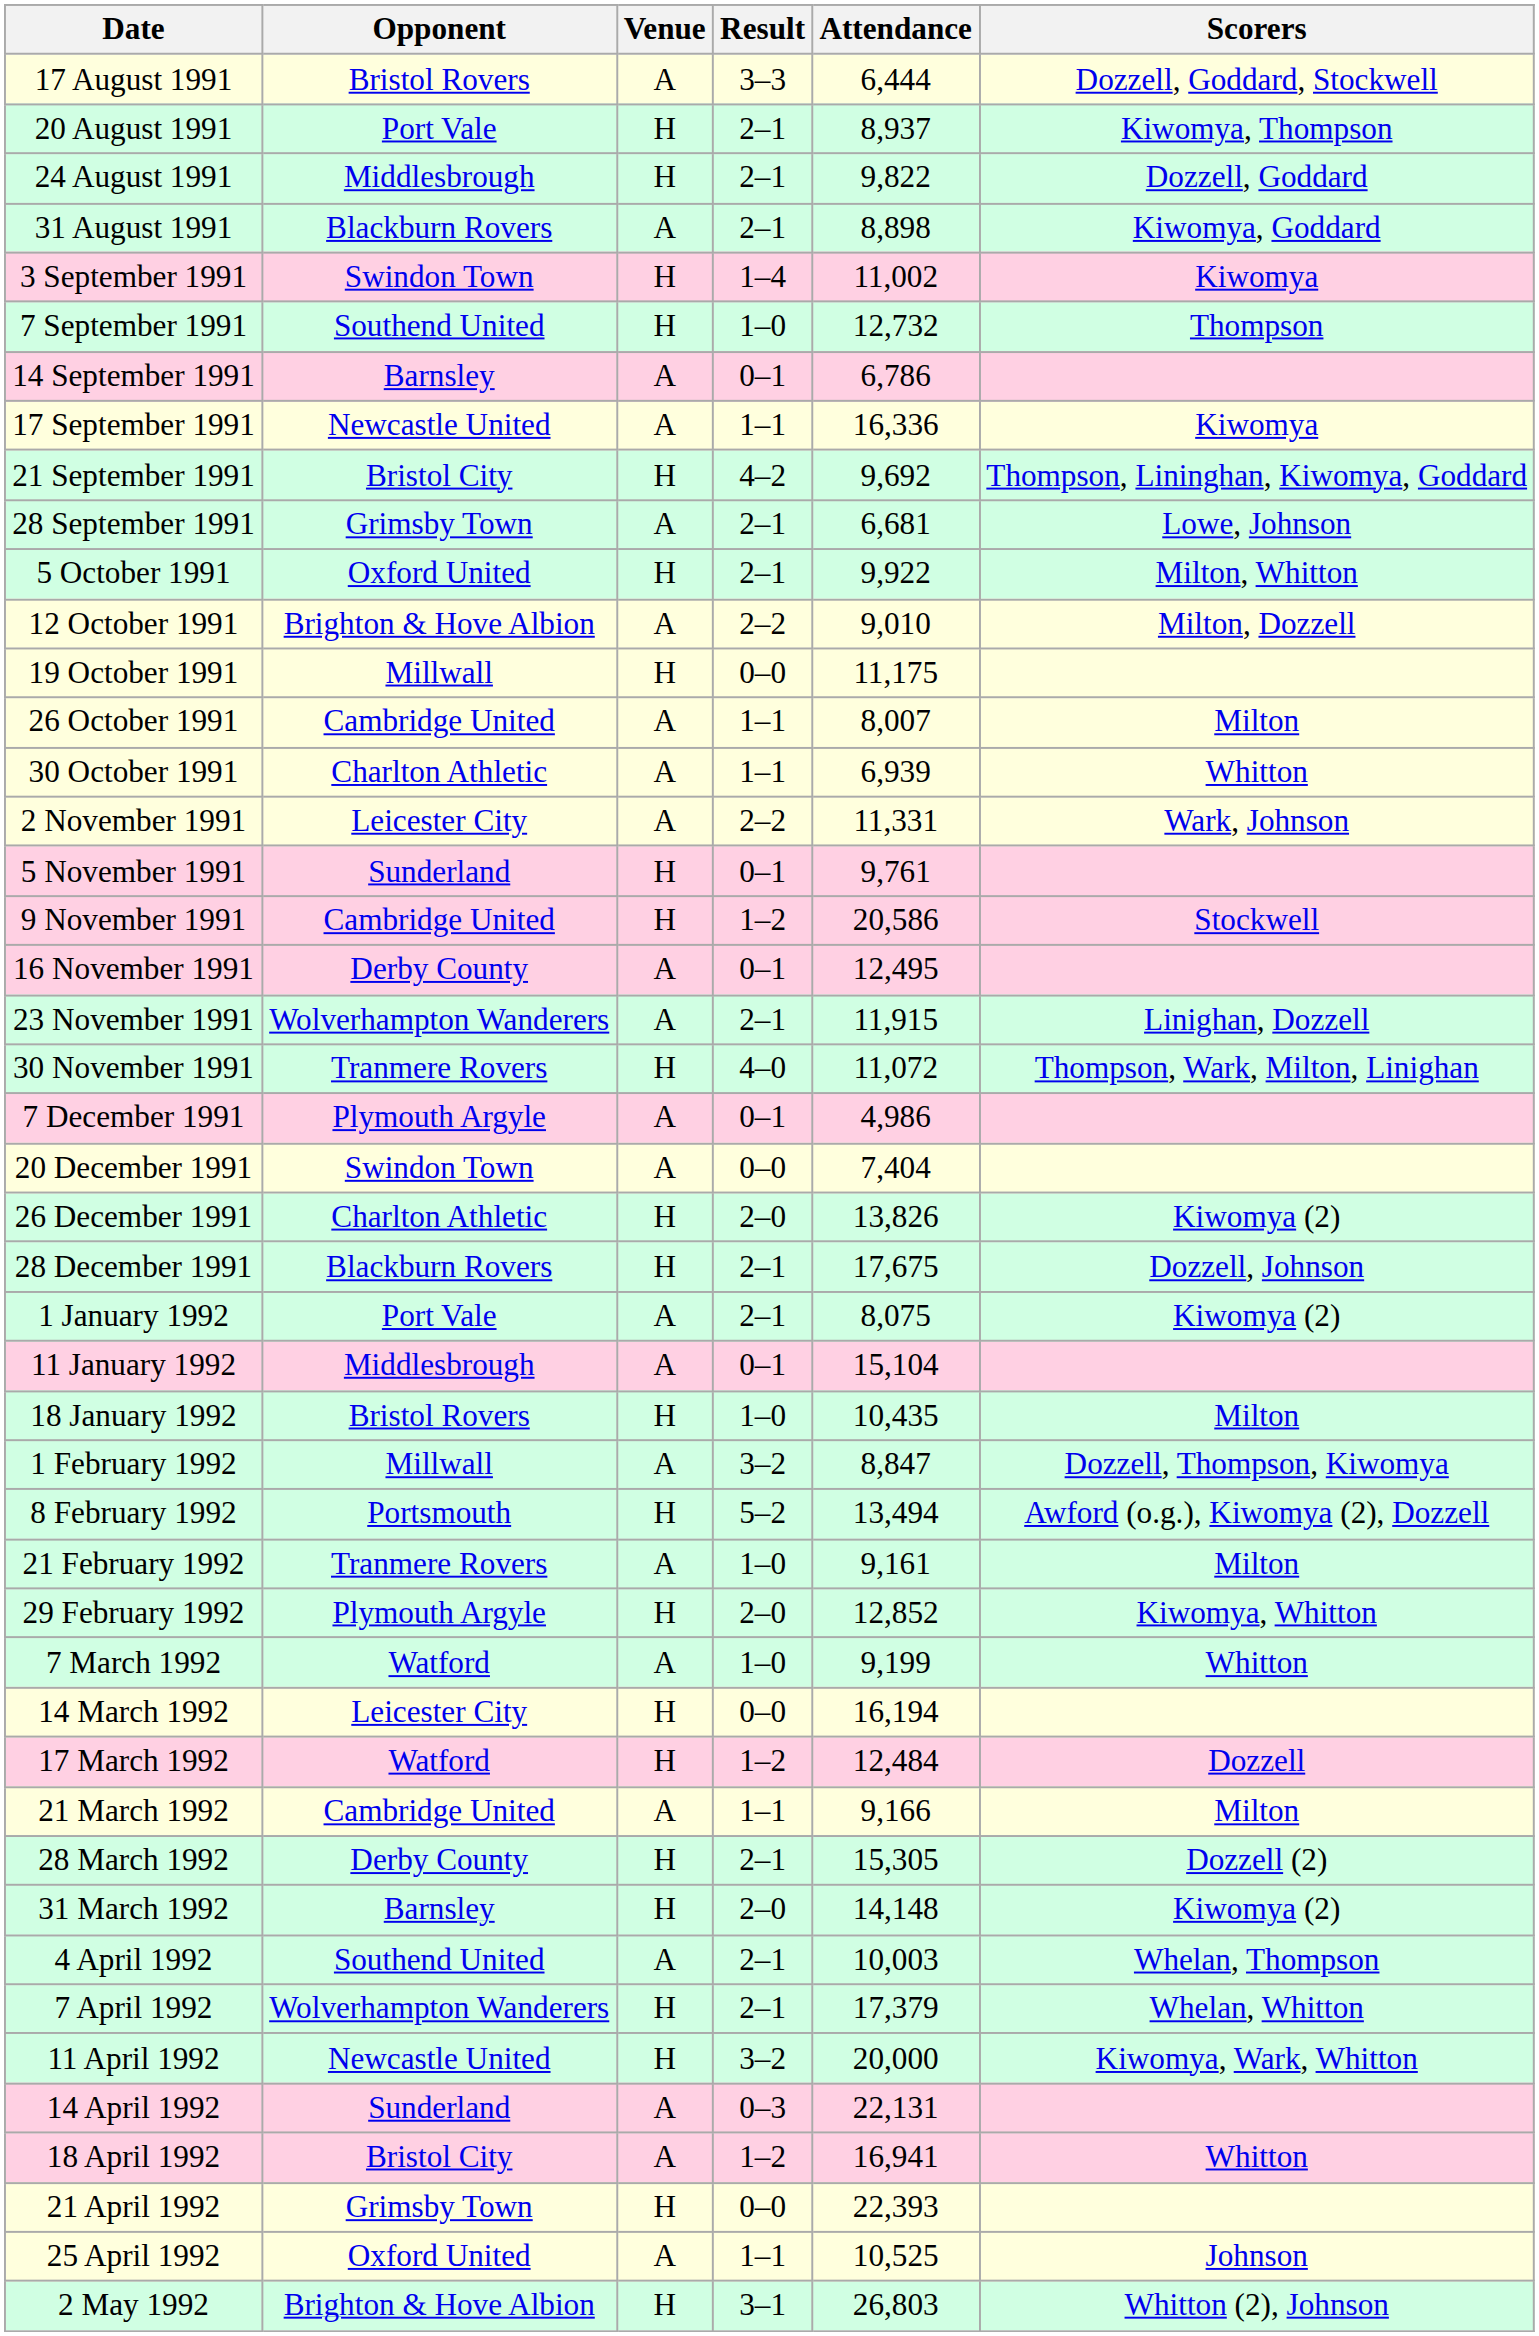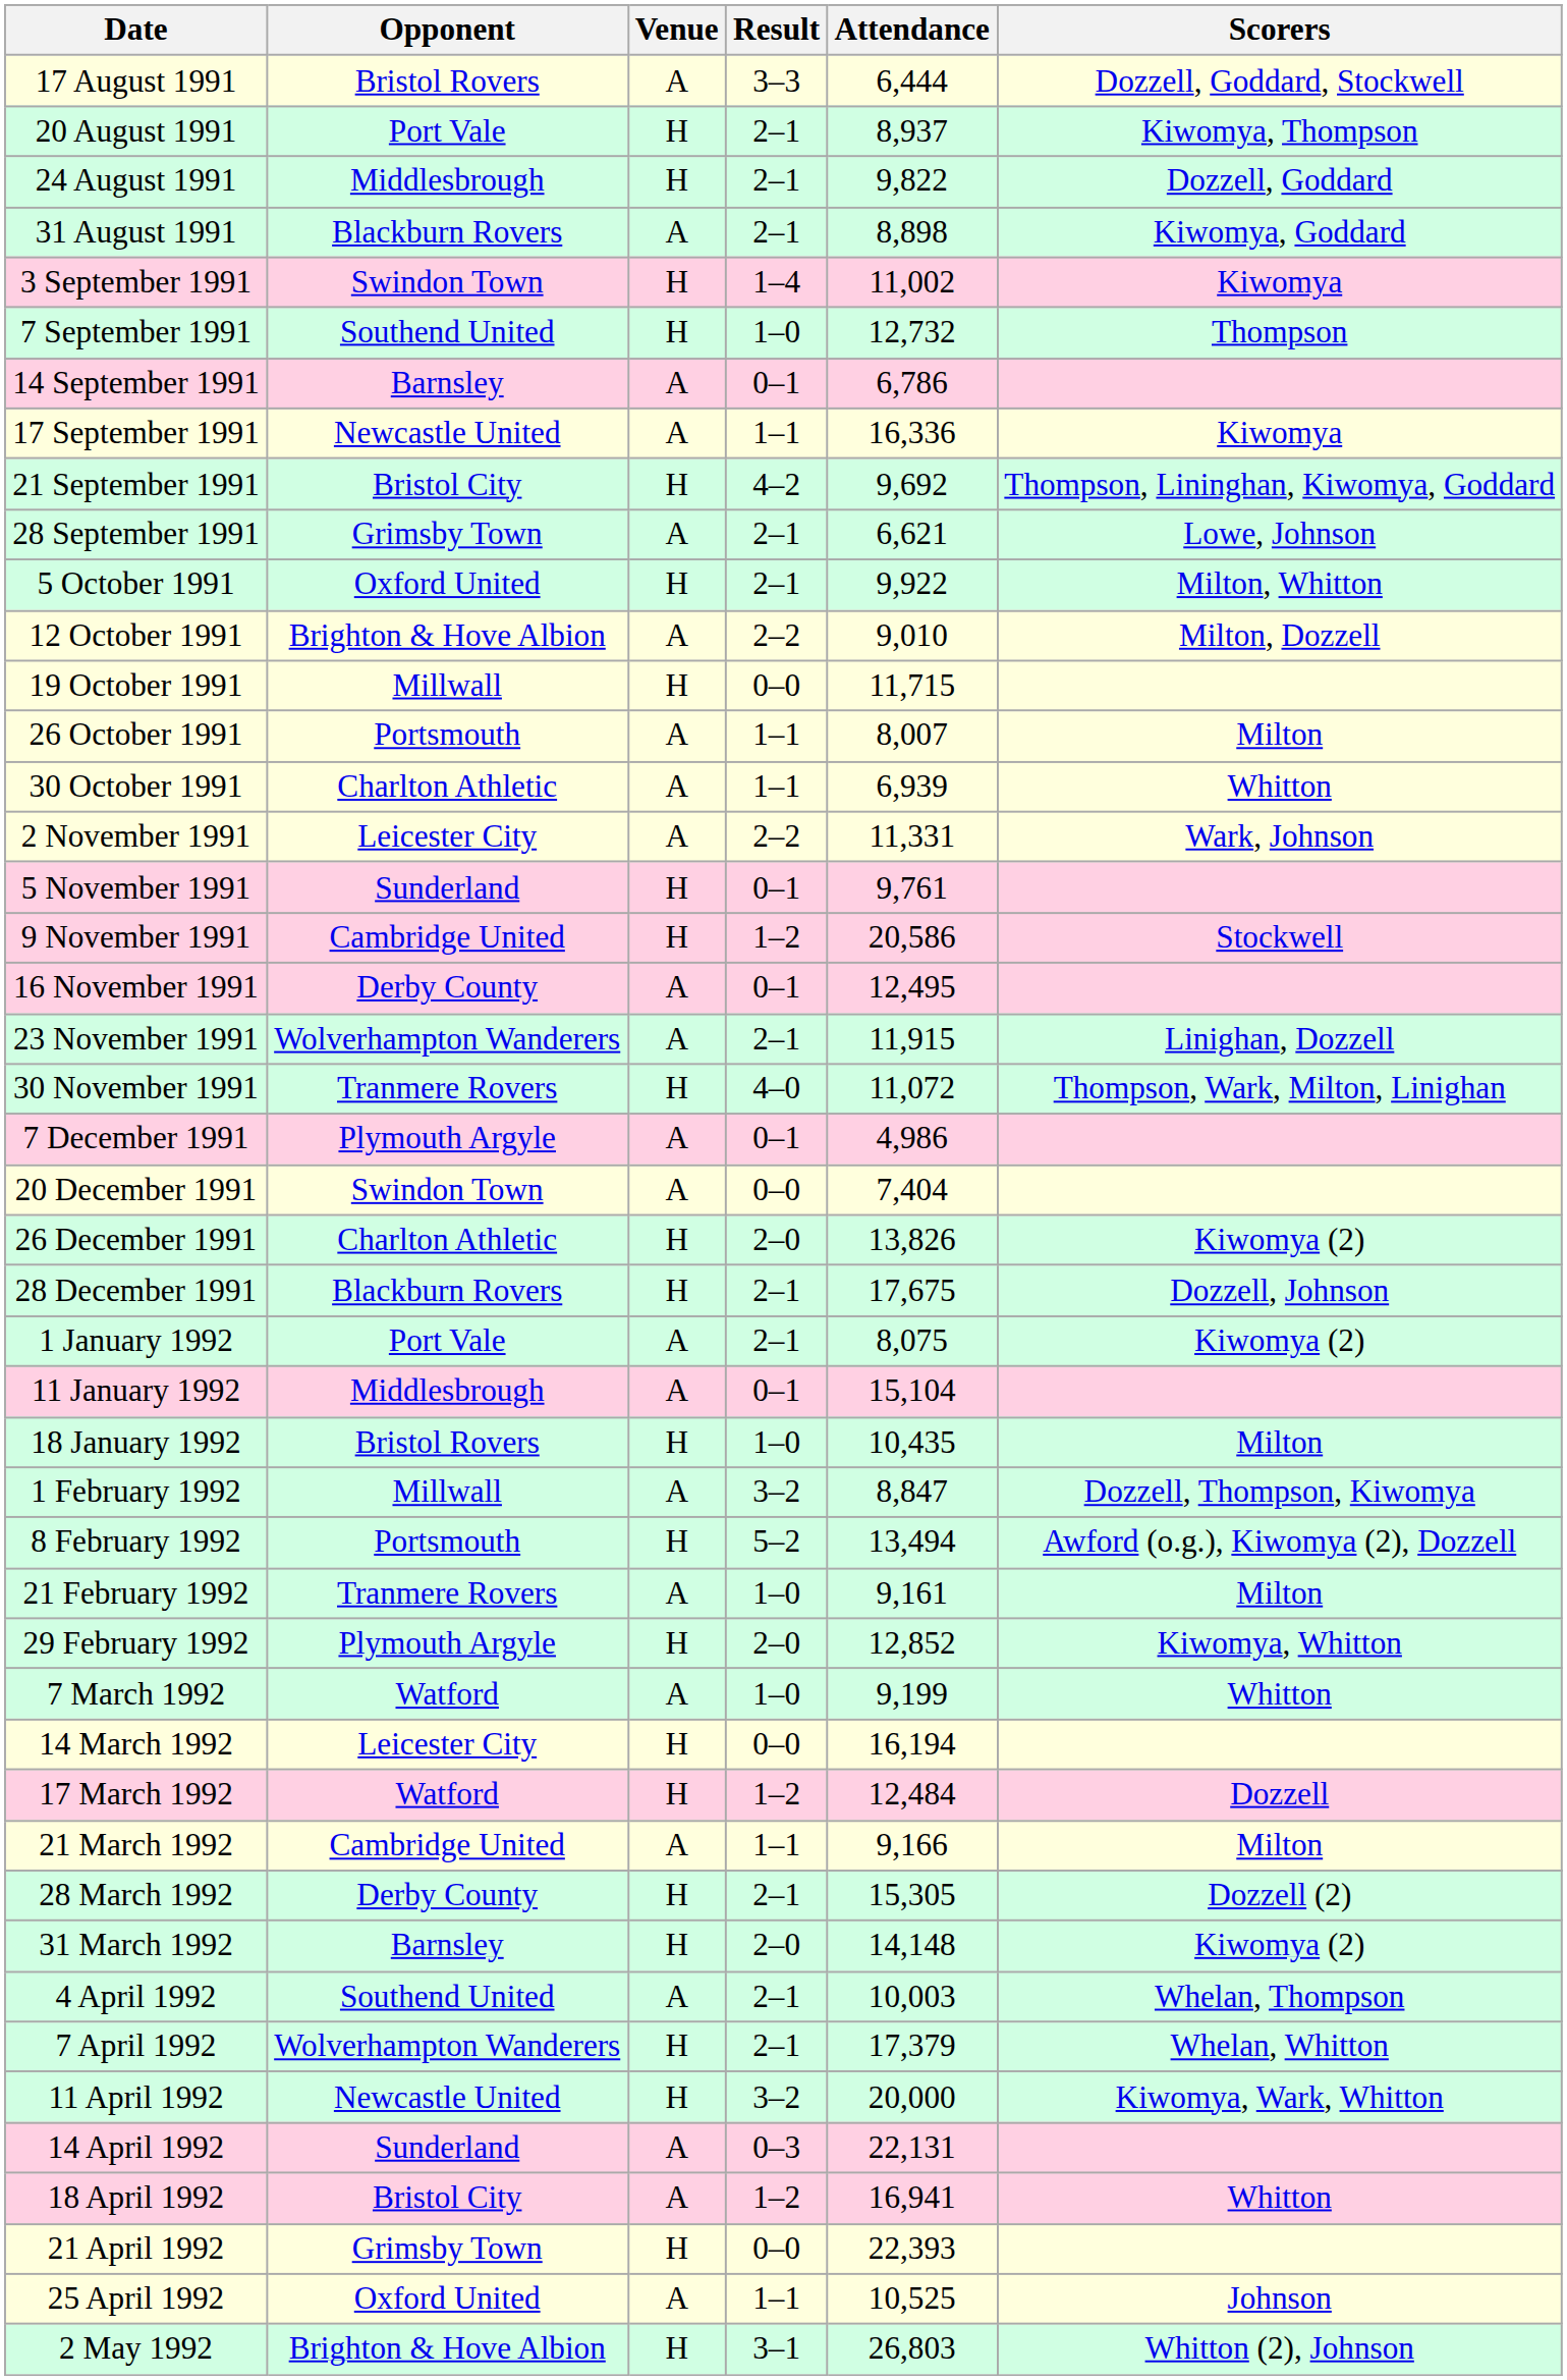28 September 1991 | Attendance: 6,681 -> 6,621
19 October 1991 | Attendance: 11,175 -> 11,715
26 October 1991 | Opponent: Cambridge United -> Portsmouth
